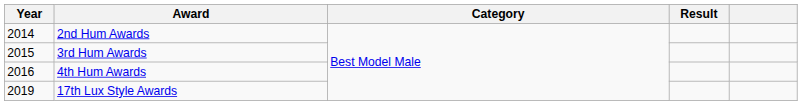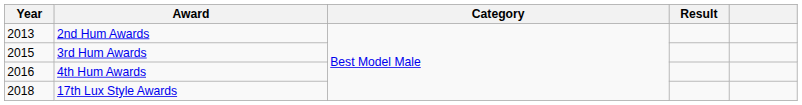2nd Hum Awards | Year: 2014 -> 2013
17th Lux Style Awards | Year: 2019 -> 2018
